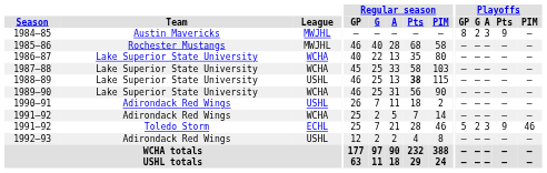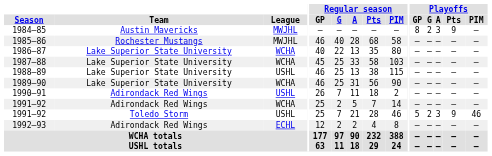1988–89 | Regular season / Pts: bold -> normal
1991–92 / Toledo Storm | League: ECHL -> USHL
1992–93 | League: USHL -> ECHL
